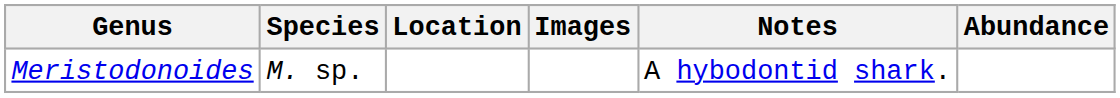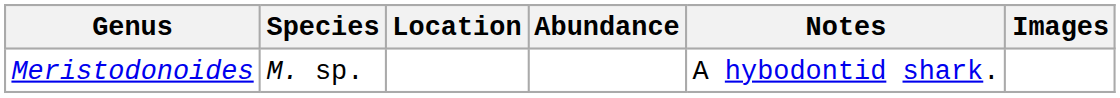columns swapped: Abundance <-> Images
